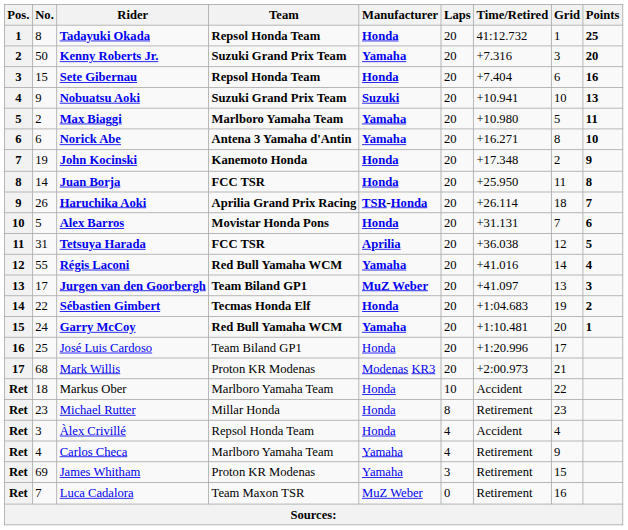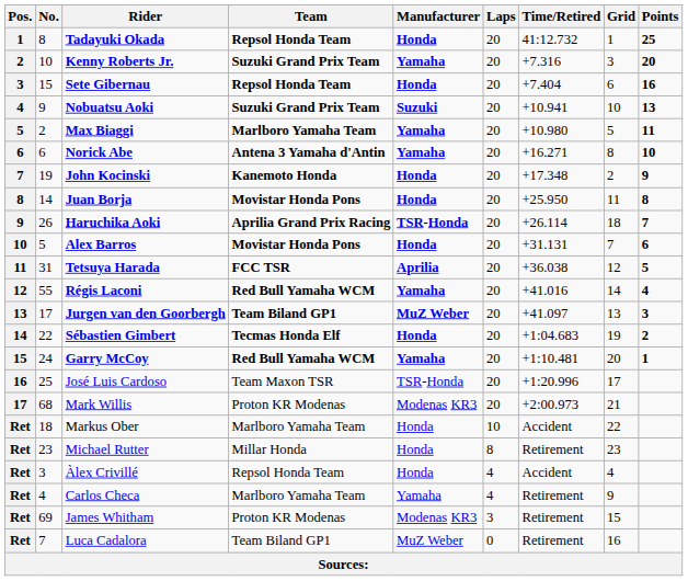Kenny Roberts Jr. | No.: 50 -> 10
Juan Borja | Team: FCC TSR -> Movistar Honda Pons
José Luis Cardoso | Team: Team Biland GP1 -> Team Maxon TSR
José Luis Cardoso | Manufacturer: Honda -> TSR-Honda
James Whitham | Manufacturer: Yamaha -> Modenas KR3
Luca Cadalora | Team: Team Maxon TSR -> Team Biland GP1
